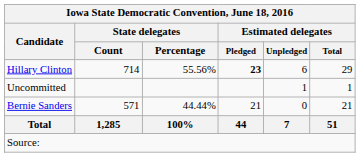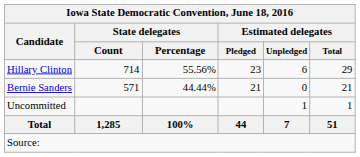Hillary Clinton | Estimated delegates / Pledged: bold -> normal
rows swapped: Bernie Sanders <-> Uncommitted
